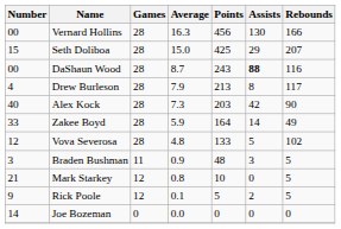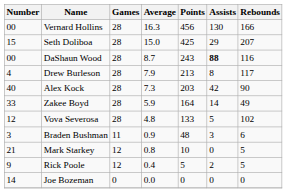Braden Bushman | Rebounds: 5 -> 6
Rick Poole | Average: 0.1 -> 0.4
